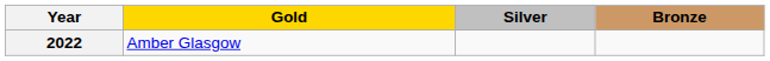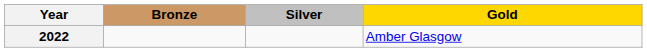columns swapped: Gold <-> Bronze
